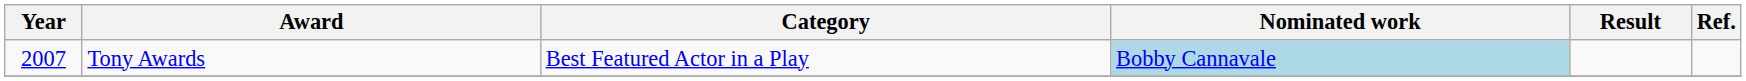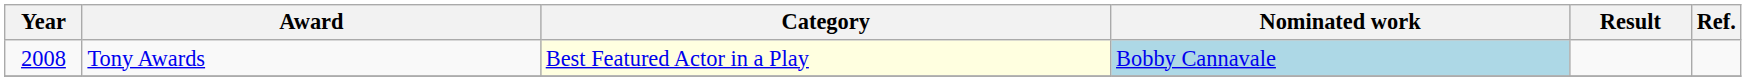Tony Awards | Year: 2007 -> 2008
Tony Awards | Category: no background -> lightyellow background
